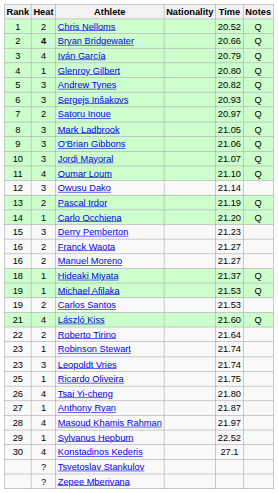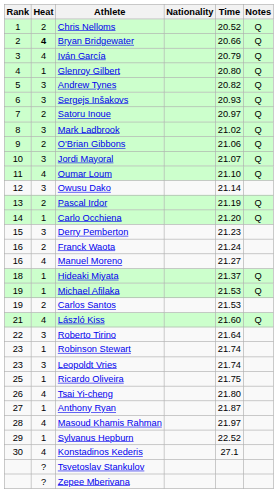Mark Ladbrook | Time: 21.05 -> 21.02
O'Brian Gibbons | Heat: 3 -> 2
Franck Waota | Time: 21.27 -> 21.24
Manuel Moreno | Heat: 2 -> 4
Roberto Tirino | Heat: 2 -> 3
